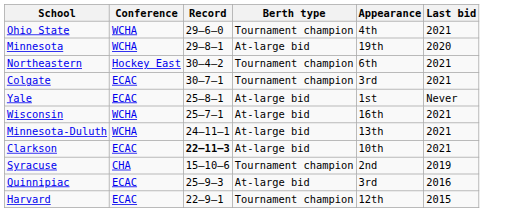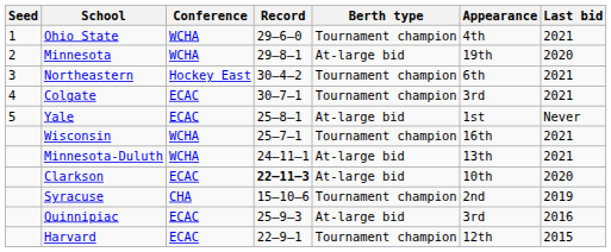+ column: Seed | 1 | 2 | 3 | 4 | 5
Wisconsin | Berth type: At-large bid -> Tournament champion
Clarkson | Last bid: 2021 -> 2020
